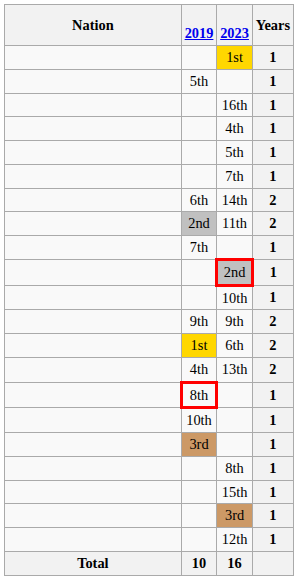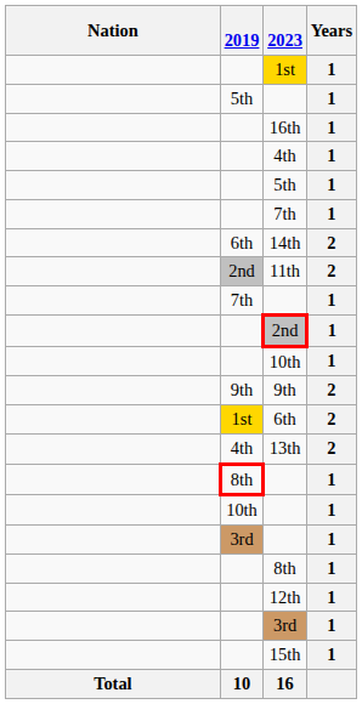rows swapped: 12th <-> 15th
